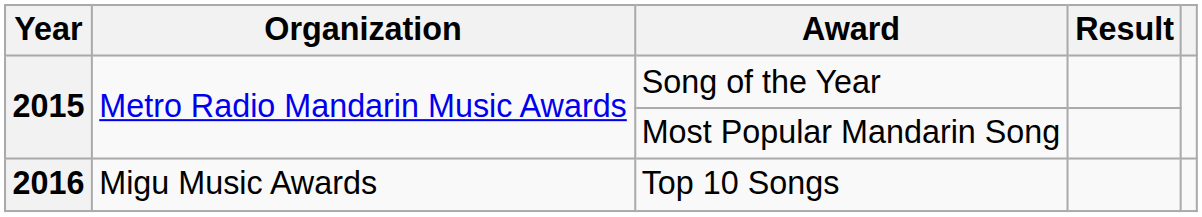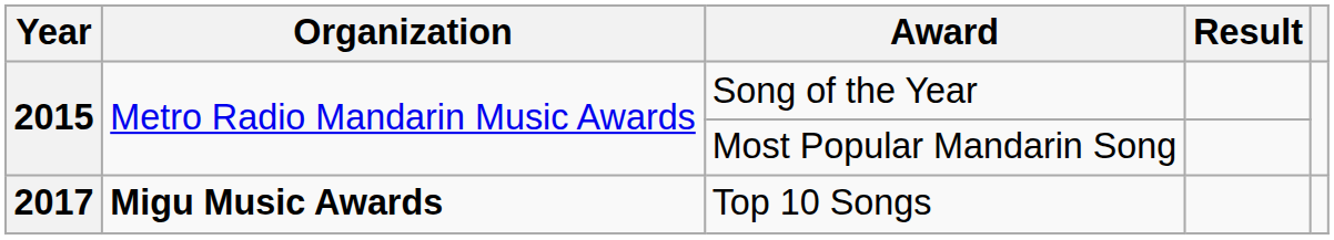Top 10 Songs | Year: 2016 -> 2017
Top 10 Songs | Organization: normal -> bold
